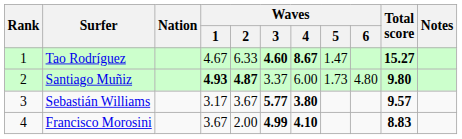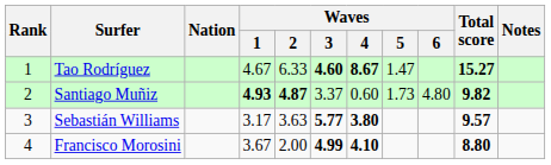Santiago Muñiz | Waves / 4: 6.00 -> 0.60
Santiago Muñiz | Total score: 9.80 -> 9.82
Sebastián Williams | Waves / 2: 3.67 -> 3.63
Francisco Morosini | Total score: 8.83 -> 8.80
